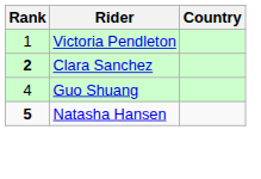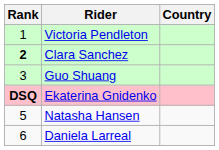Guo Shuang | Rank: 4 -> 3
+ row: DSQ | Ekaterina Gnidenko
Natasha Hansen | Rank: bold -> normal
+ row: 6 | Daniela Larreal
